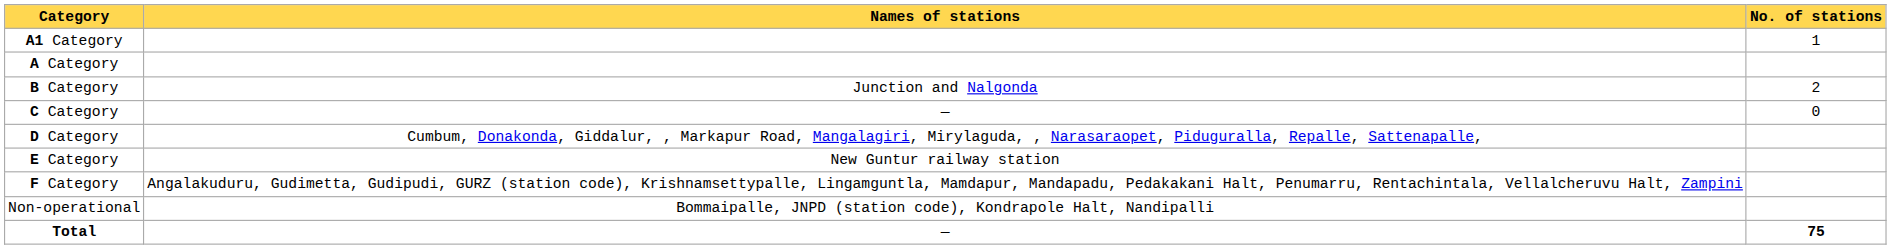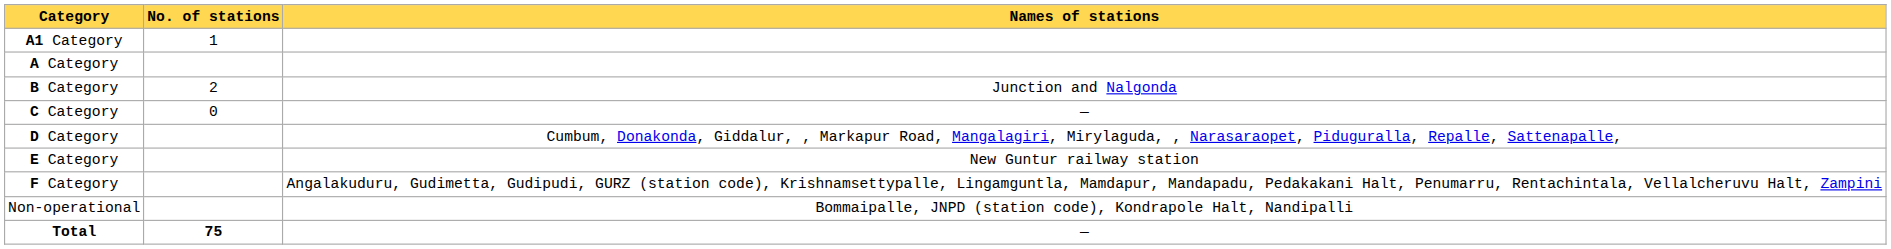columns swapped: No. of stations <-> Names of stations
